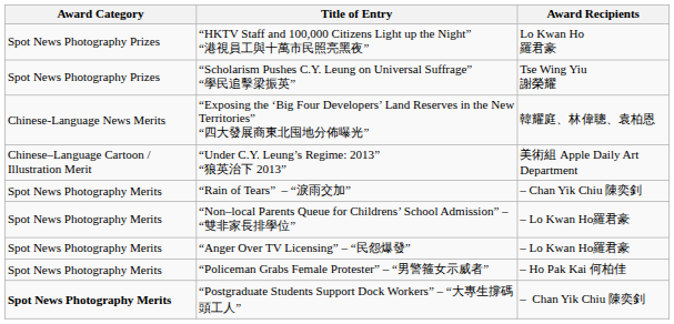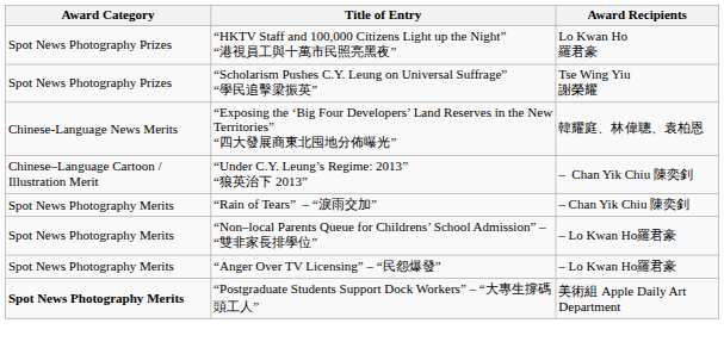“Under C.Y. Leung’s Regime: 2013” “狼英治下 2013” | Award Recipients: 美術組 Apple Daily Art Department -> – Chan Yik Chiu 陳奕釗
- row: Spot News Photography Merits | “Policeman Grabs Female Protester” – “男警箍女示威者” | – Ho Pak Kai 何柏佳
“Postgraduate Students Support Dock Workers” – “大專生撐碼頭工人” | Award Recipients: – Chan Yik Chiu 陳奕釗 -> 美術組 Apple Daily Art Department
